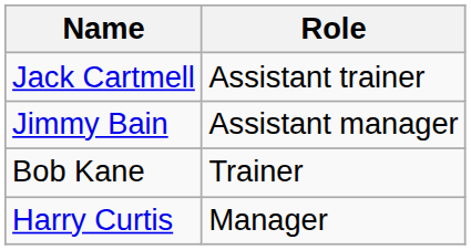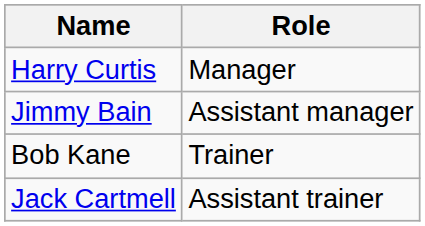rows swapped: Harry Curtis <-> Jack Cartmell
